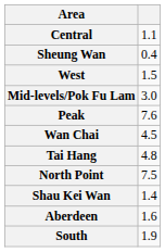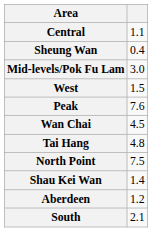rows swapped: West <-> Mid-levels/Pok Fu Lam
Aberdeen | column 2: 1.6 -> 1.2
South | column 2: 1.9 -> 2.1
